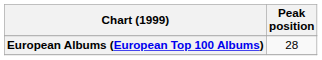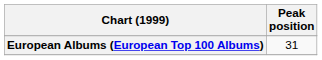European Albums (European Top 100 Albums) | Peak position: 28 -> 31
